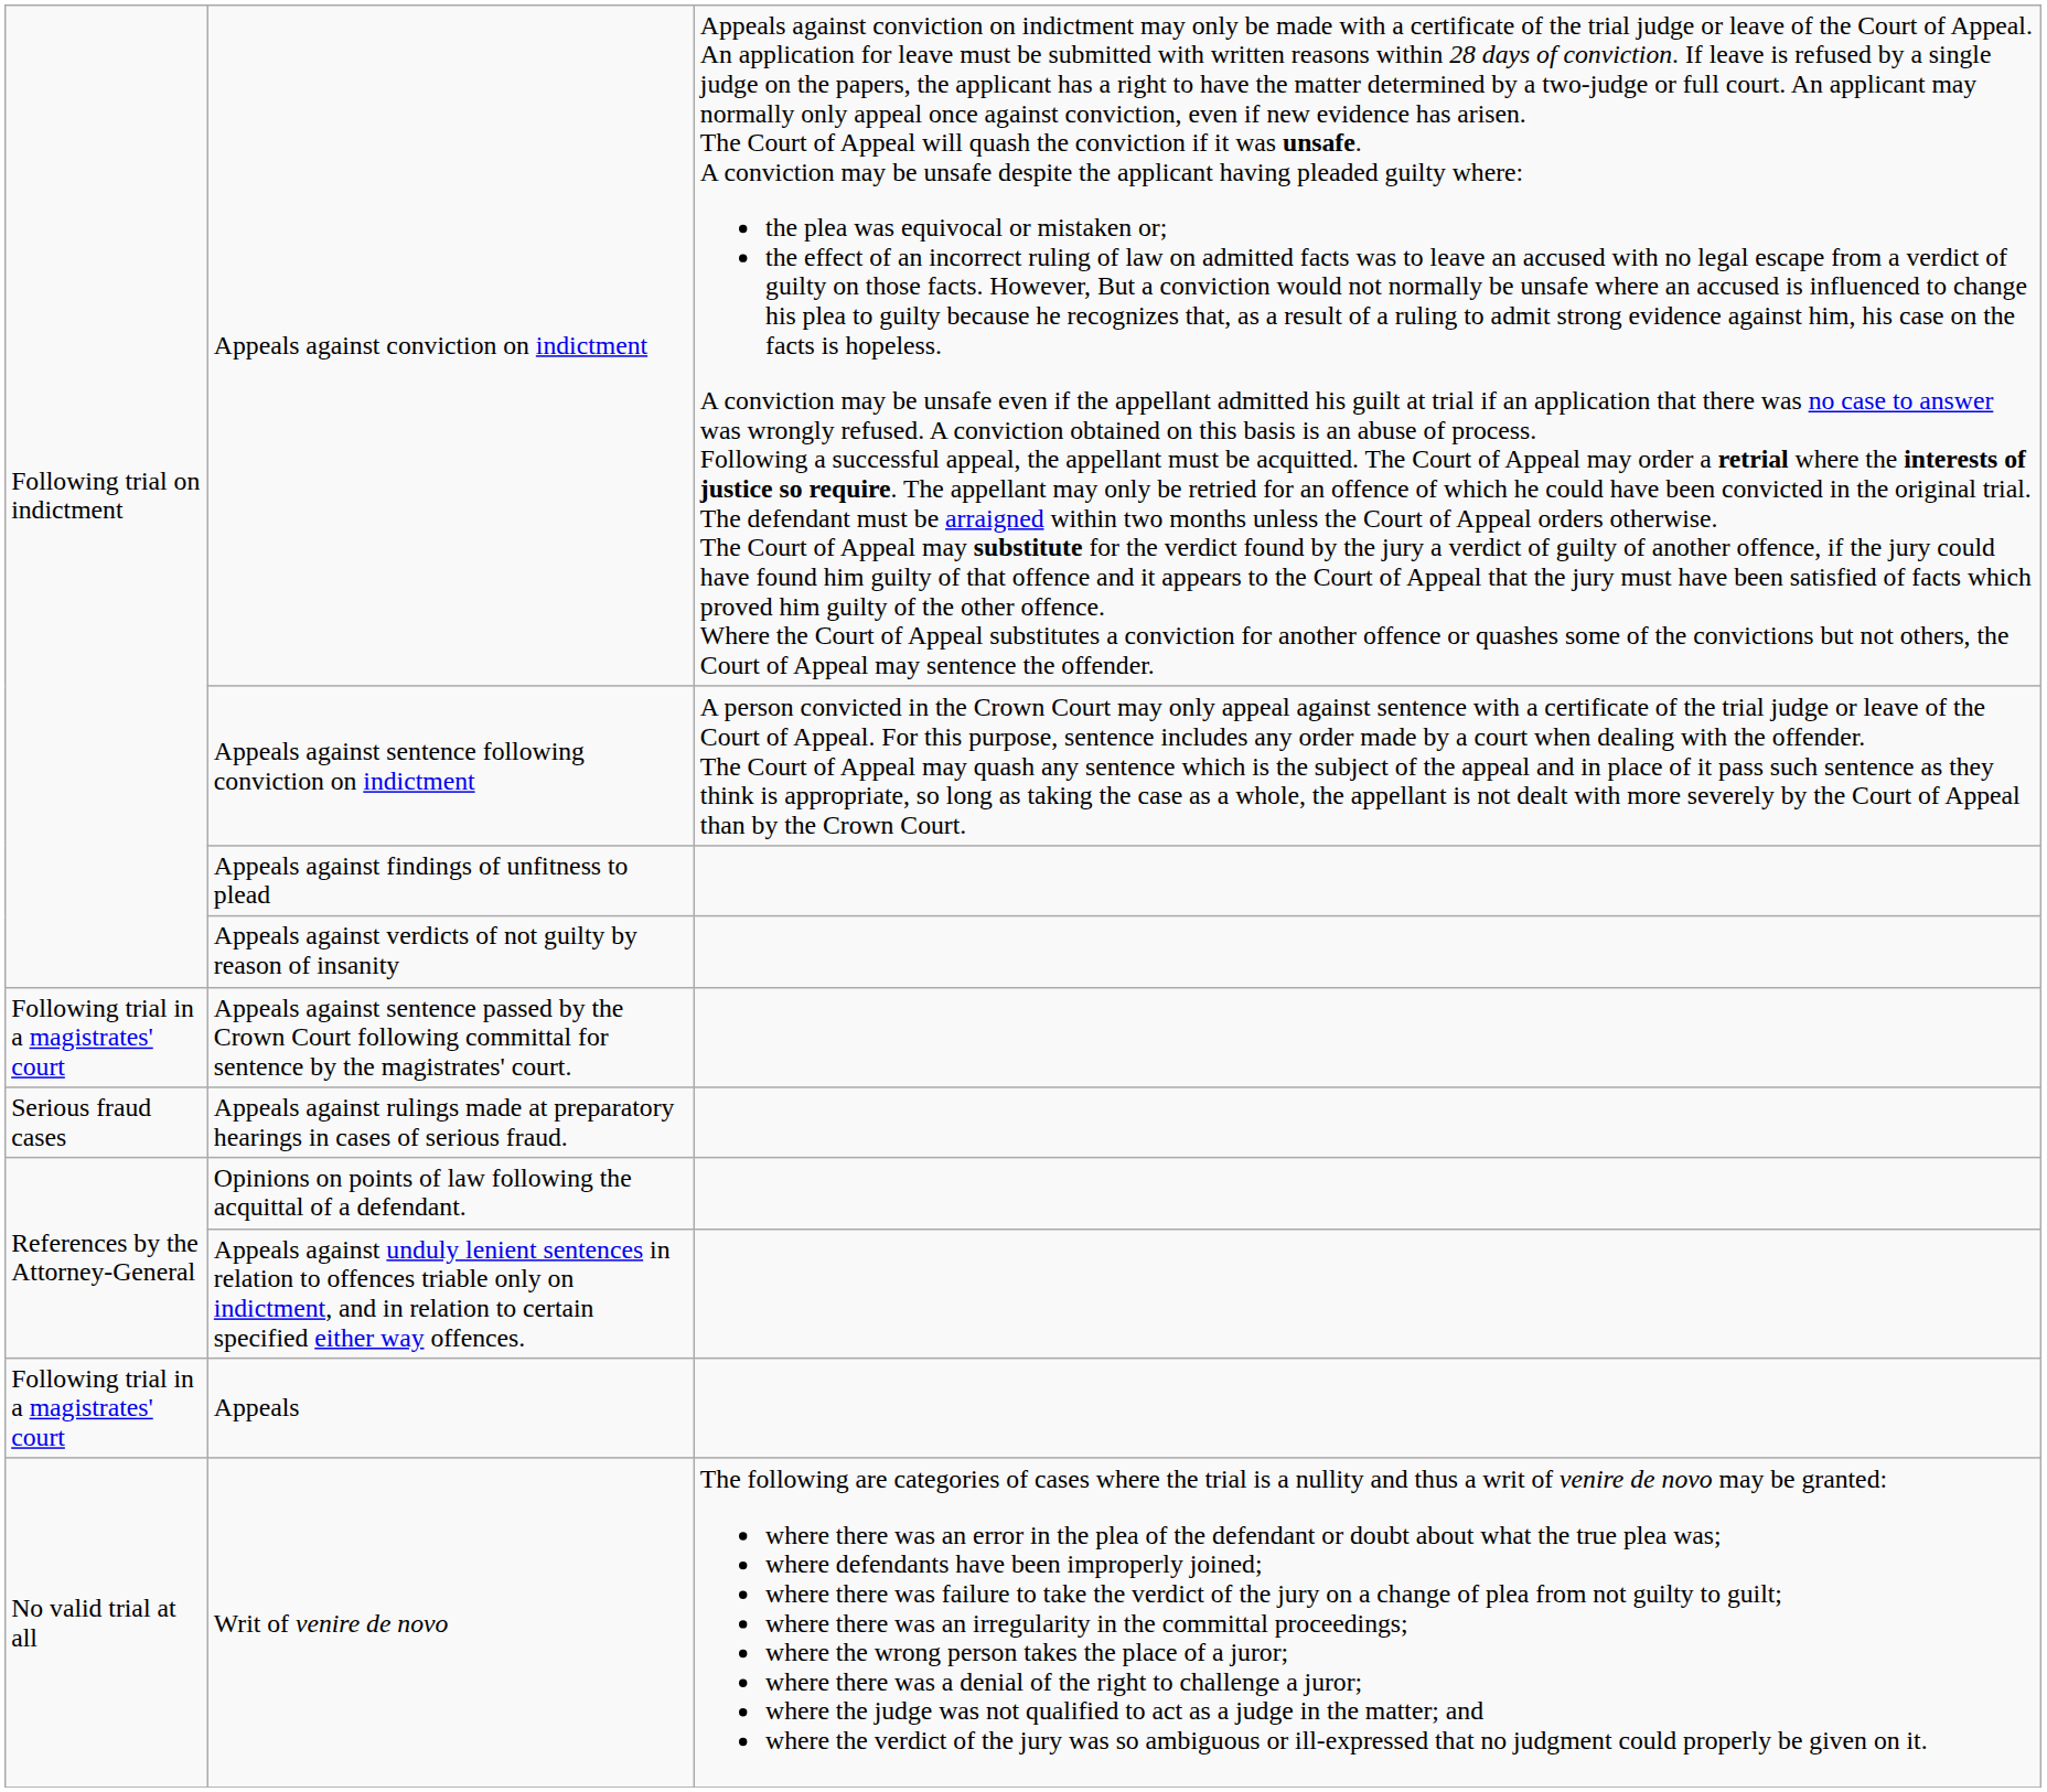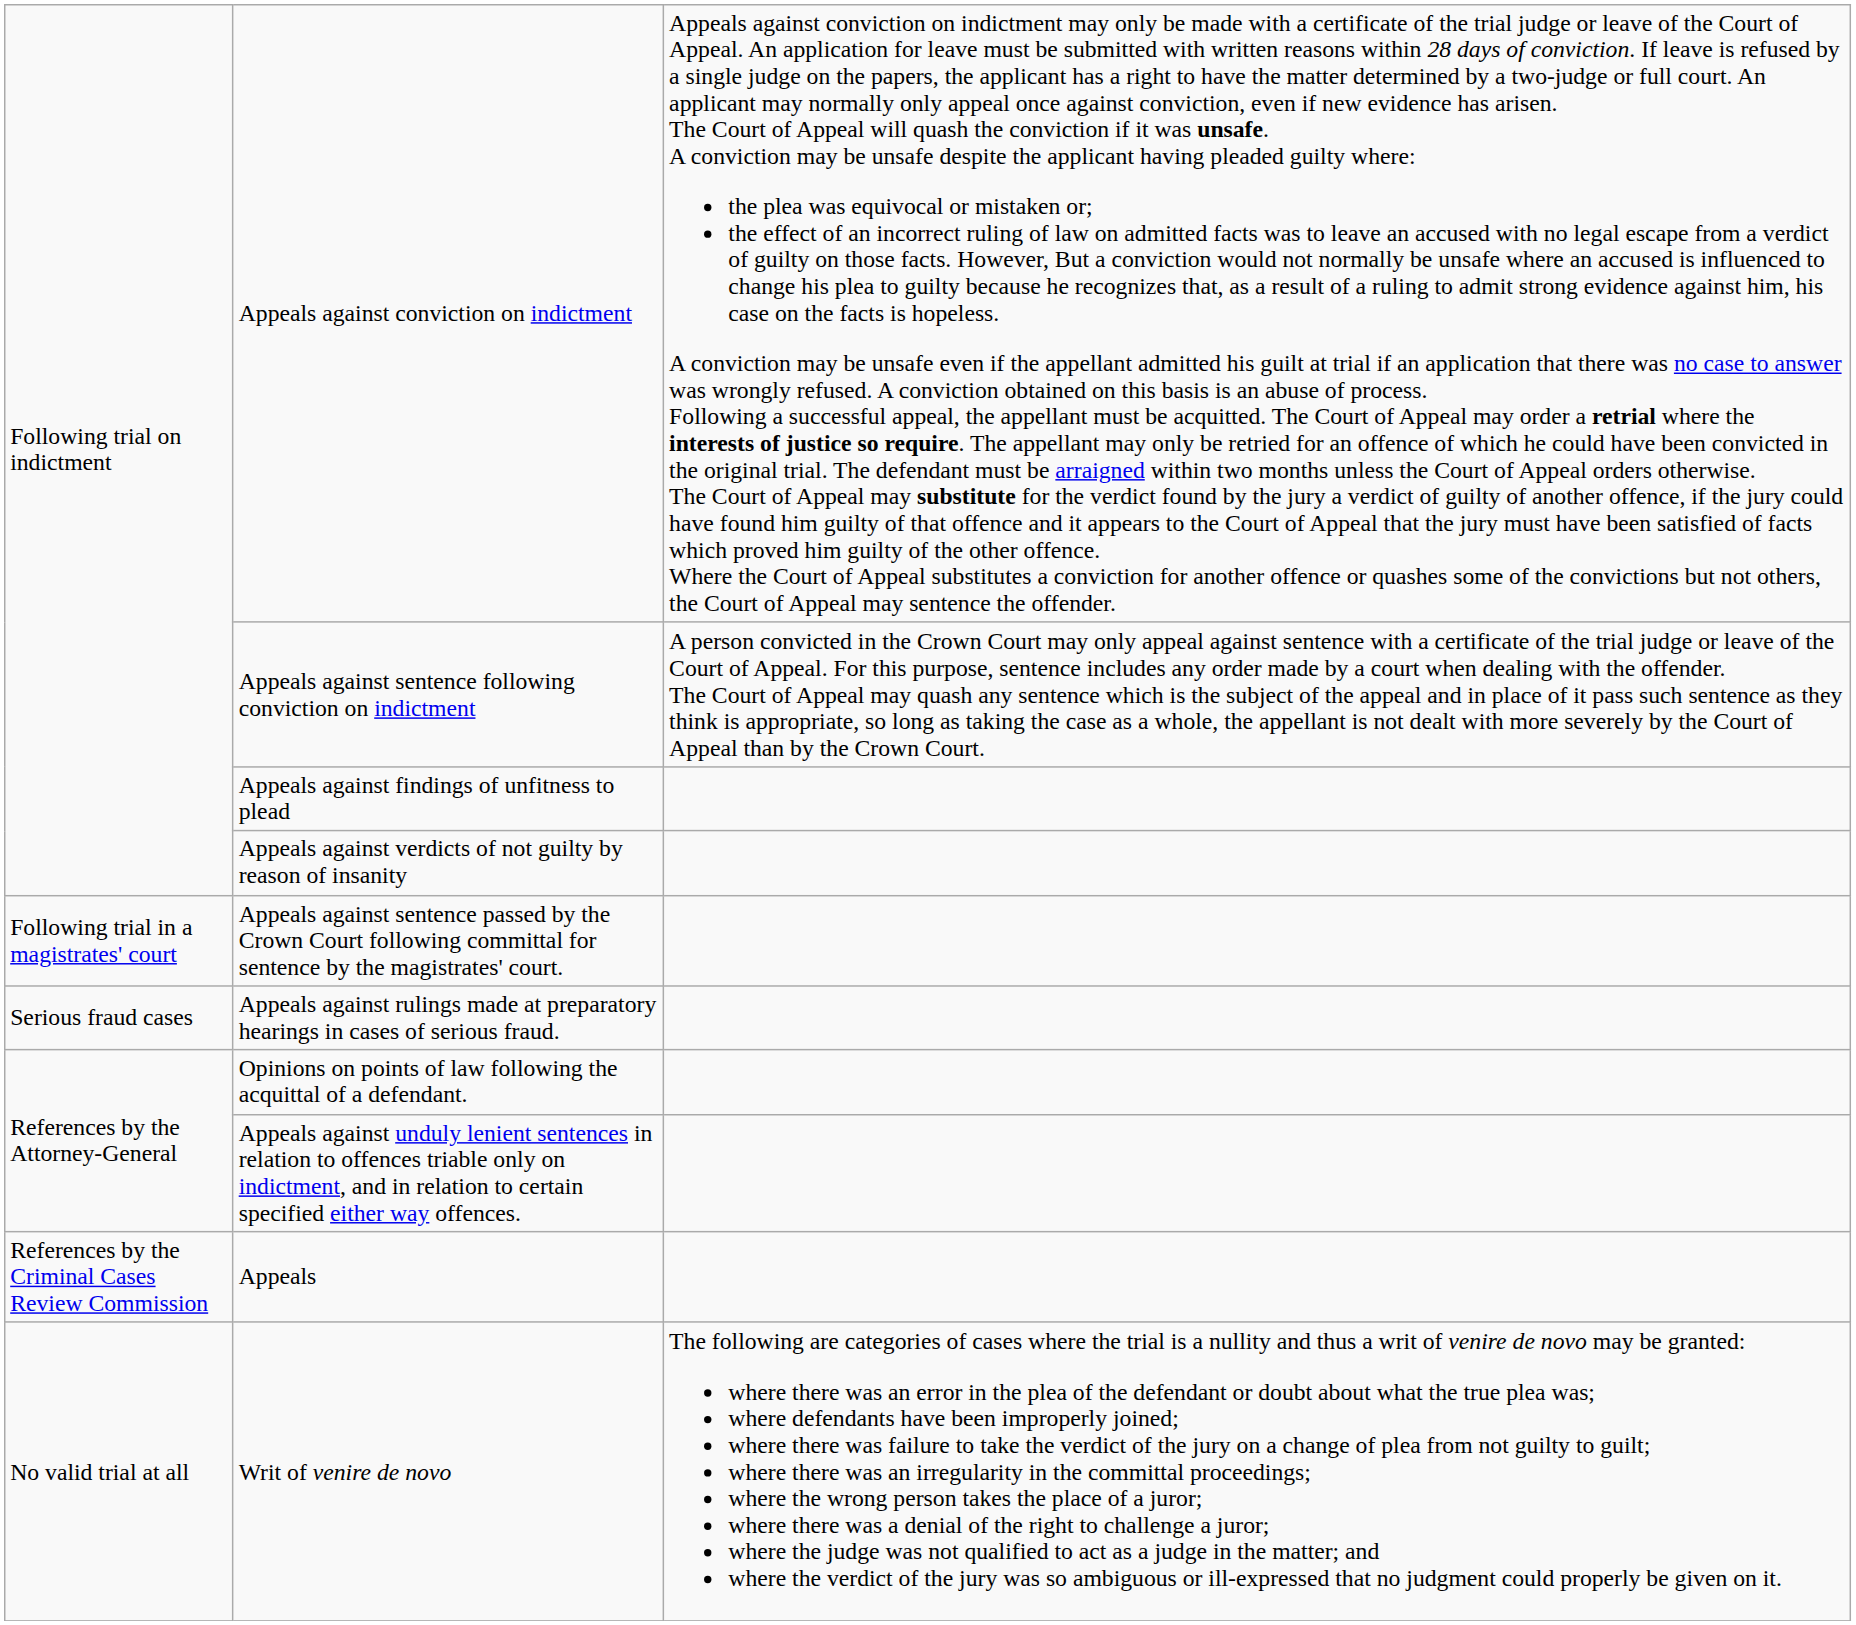Appeals | column 1: Following trial in a magistrates' court -> References by the Criminal Cases Review Commission
